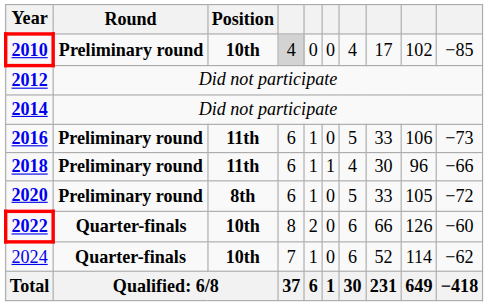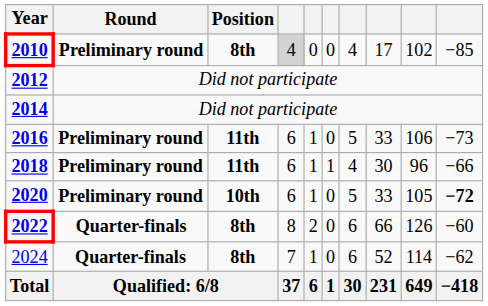2010 | Position: 10th -> 8th
2020 | Position: 8th -> 10th
2020 | column 10: normal -> bold
2022 | Position: 10th -> 8th
2024 | Position: 10th -> 8th
